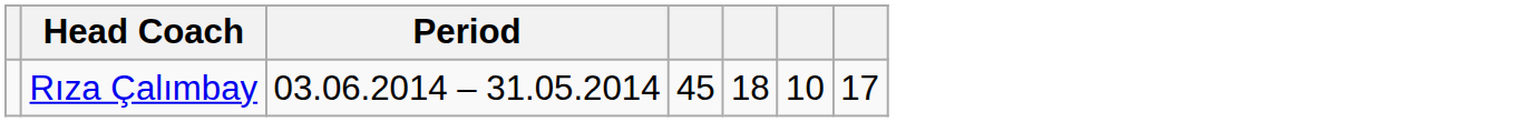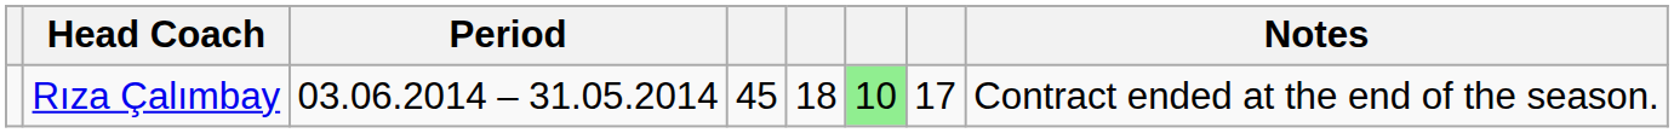+ column: Notes | Contract ended at the end of the season.
Rıza Çalımbay | column 6: no background -> lightgreen background
